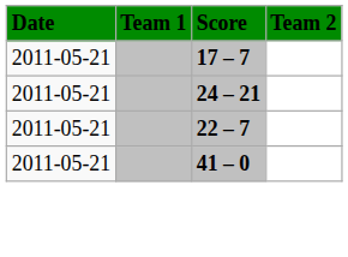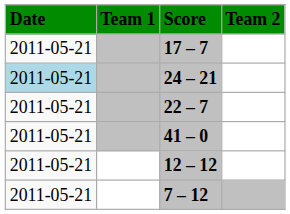24 – 21 | Date: no background -> lightblue background
+ row: 2011-05-21 | 12 – 12
+ row: 2011-05-21 | 7 – 12
